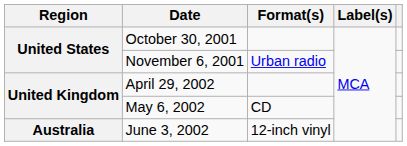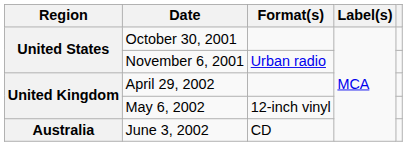May 6, 2002 | Format(s): CD -> 12-inch vinyl
June 3, 2002 | Format(s): 12-inch vinyl -> CD
